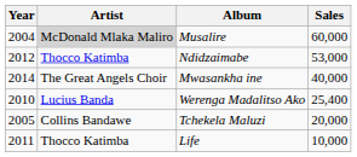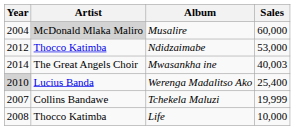Mwasankha ine | Sales: 40,000 -> 40,003
Werenga Madalitso Ako | Year: no background -> lightgrey background
Tchekela Maluzi | Year: 2005 -> 2007
Tchekela Maluzi | Sales: 20,000 -> 19,999
Life | Year: 2011 -> 2008
